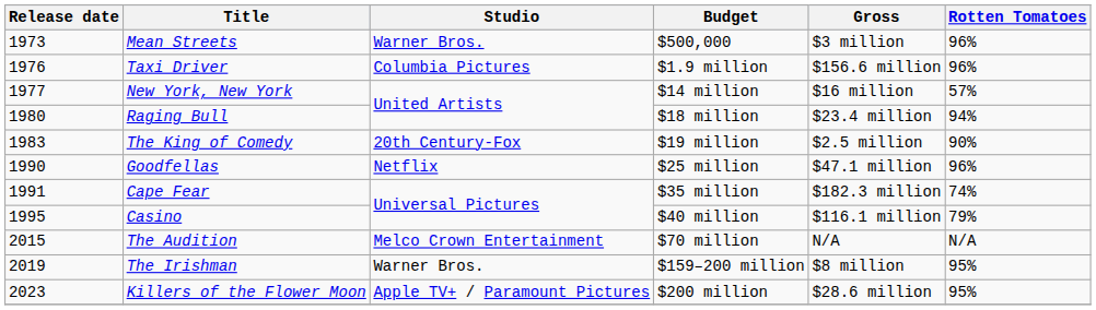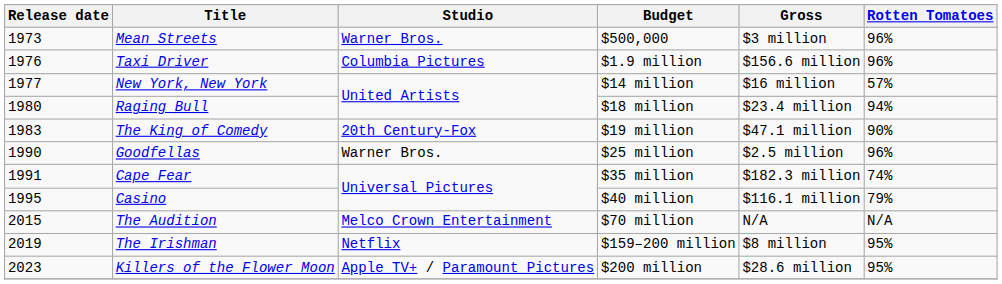The King of Comedy | Gross: $2.5 million -> $47.1 million
Goodfellas | Studio: Netflix -> Warner Bros.
Goodfellas | Gross: $47.1 million -> $2.5 million
The Irishman | Studio: Warner Bros. -> Netflix
